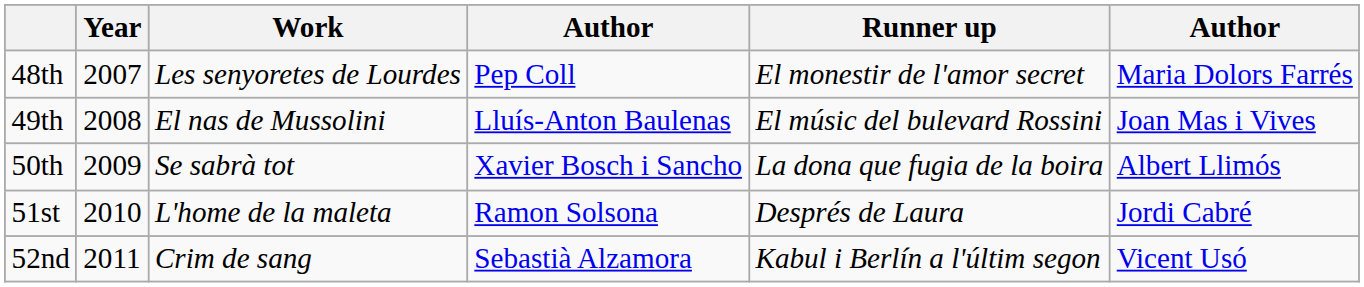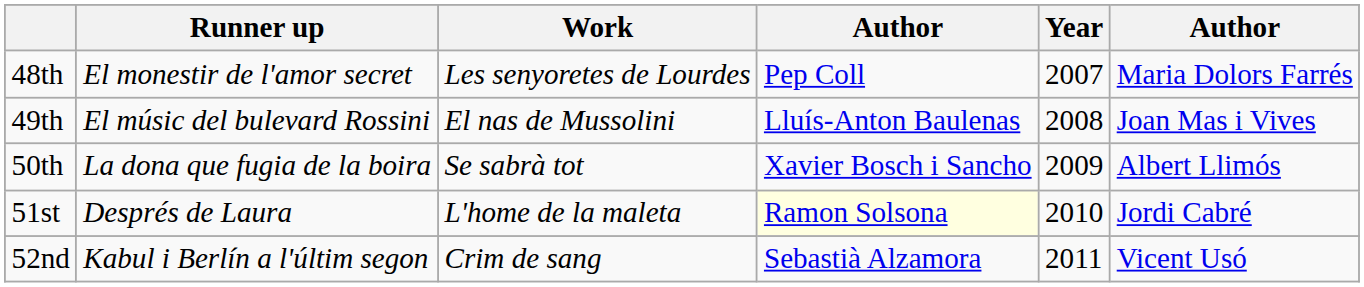columns swapped: Year <-> Runner up
51st | column 4: no background -> lightyellow background
